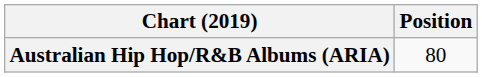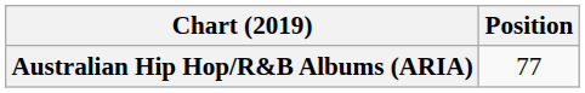Australian Hip Hop/R&B Albums (ARIA) | Position: 80 -> 77
